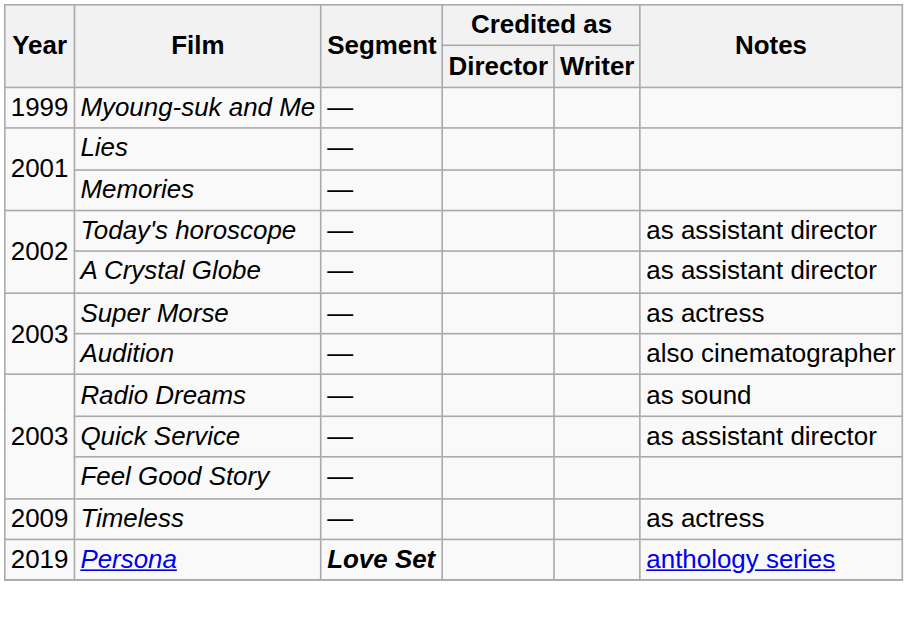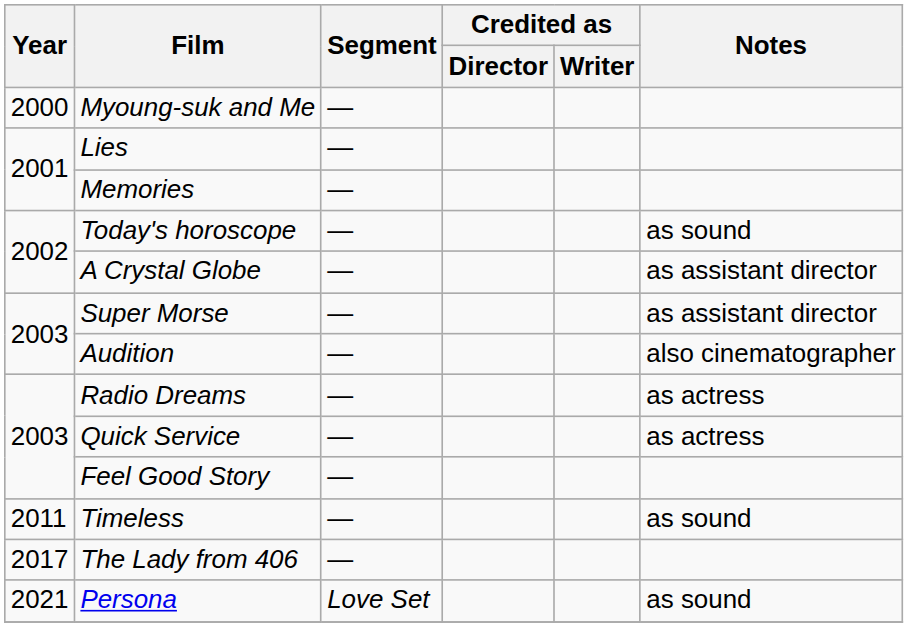Myoung-suk and Me | Year: 1999 -> 2000
Today's horoscope | Notes: as assistant director -> as sound
Super Morse | Notes: as actress -> as assistant director
Radio Dreams | Notes: as sound -> as actress
Quick Service | Notes: as assistant director -> as actress
Timeless | Year: 2009 -> 2011
Timeless | Notes: as actress -> as sound
+ row: 2017 | The Lady from 406 | —
Persona | Year: 2019 -> 2021
Persona | Segment: bold -> normal
Persona | Notes: anthology series -> as sound
